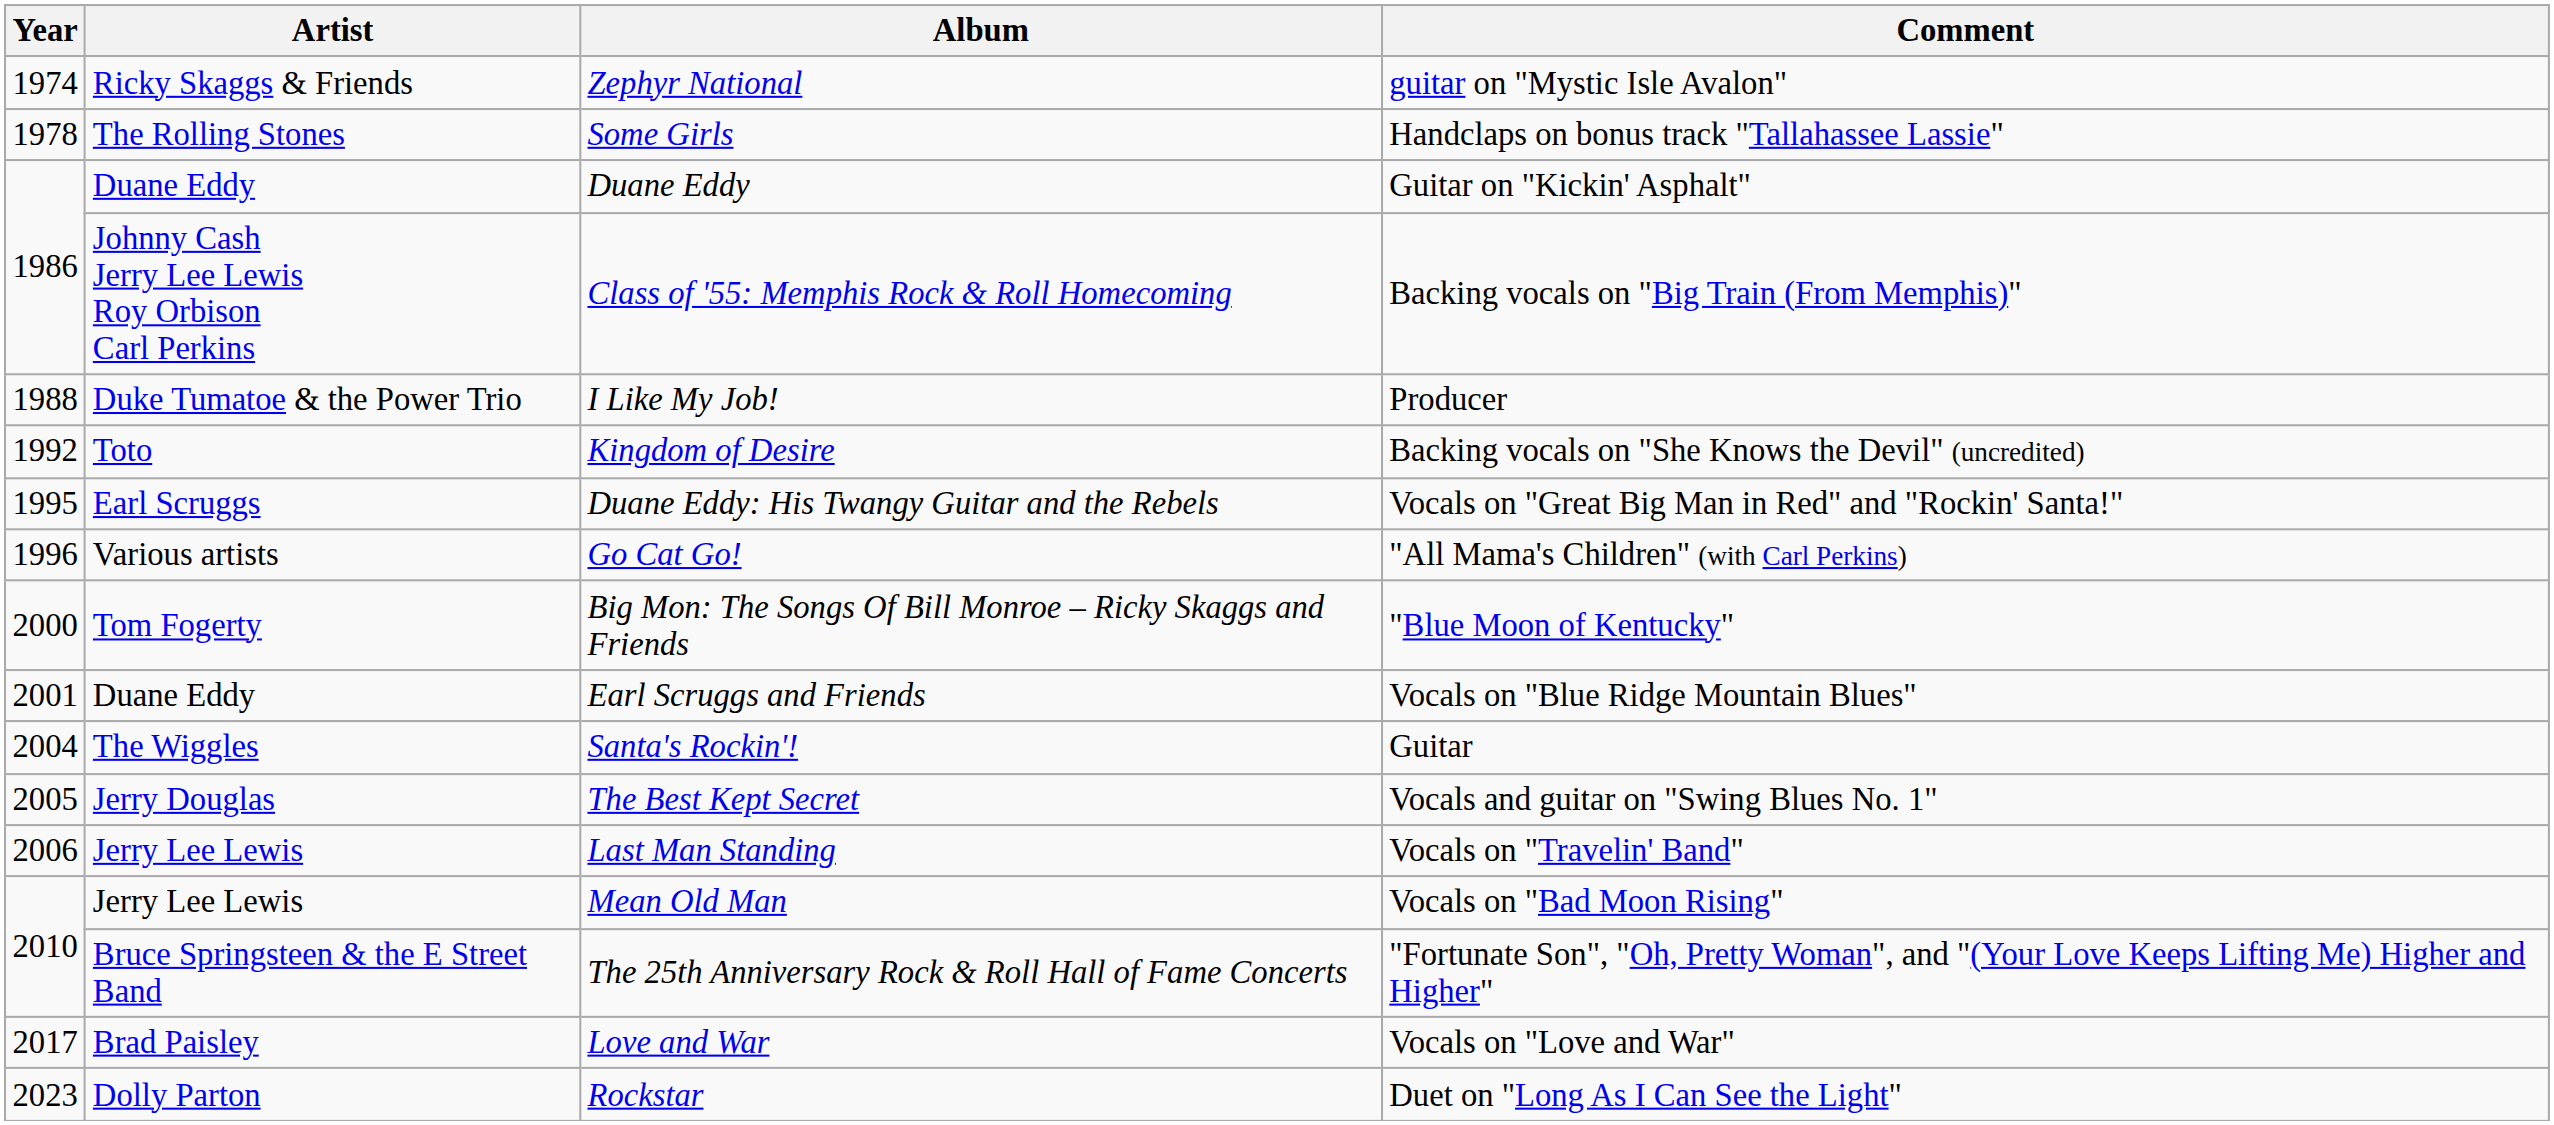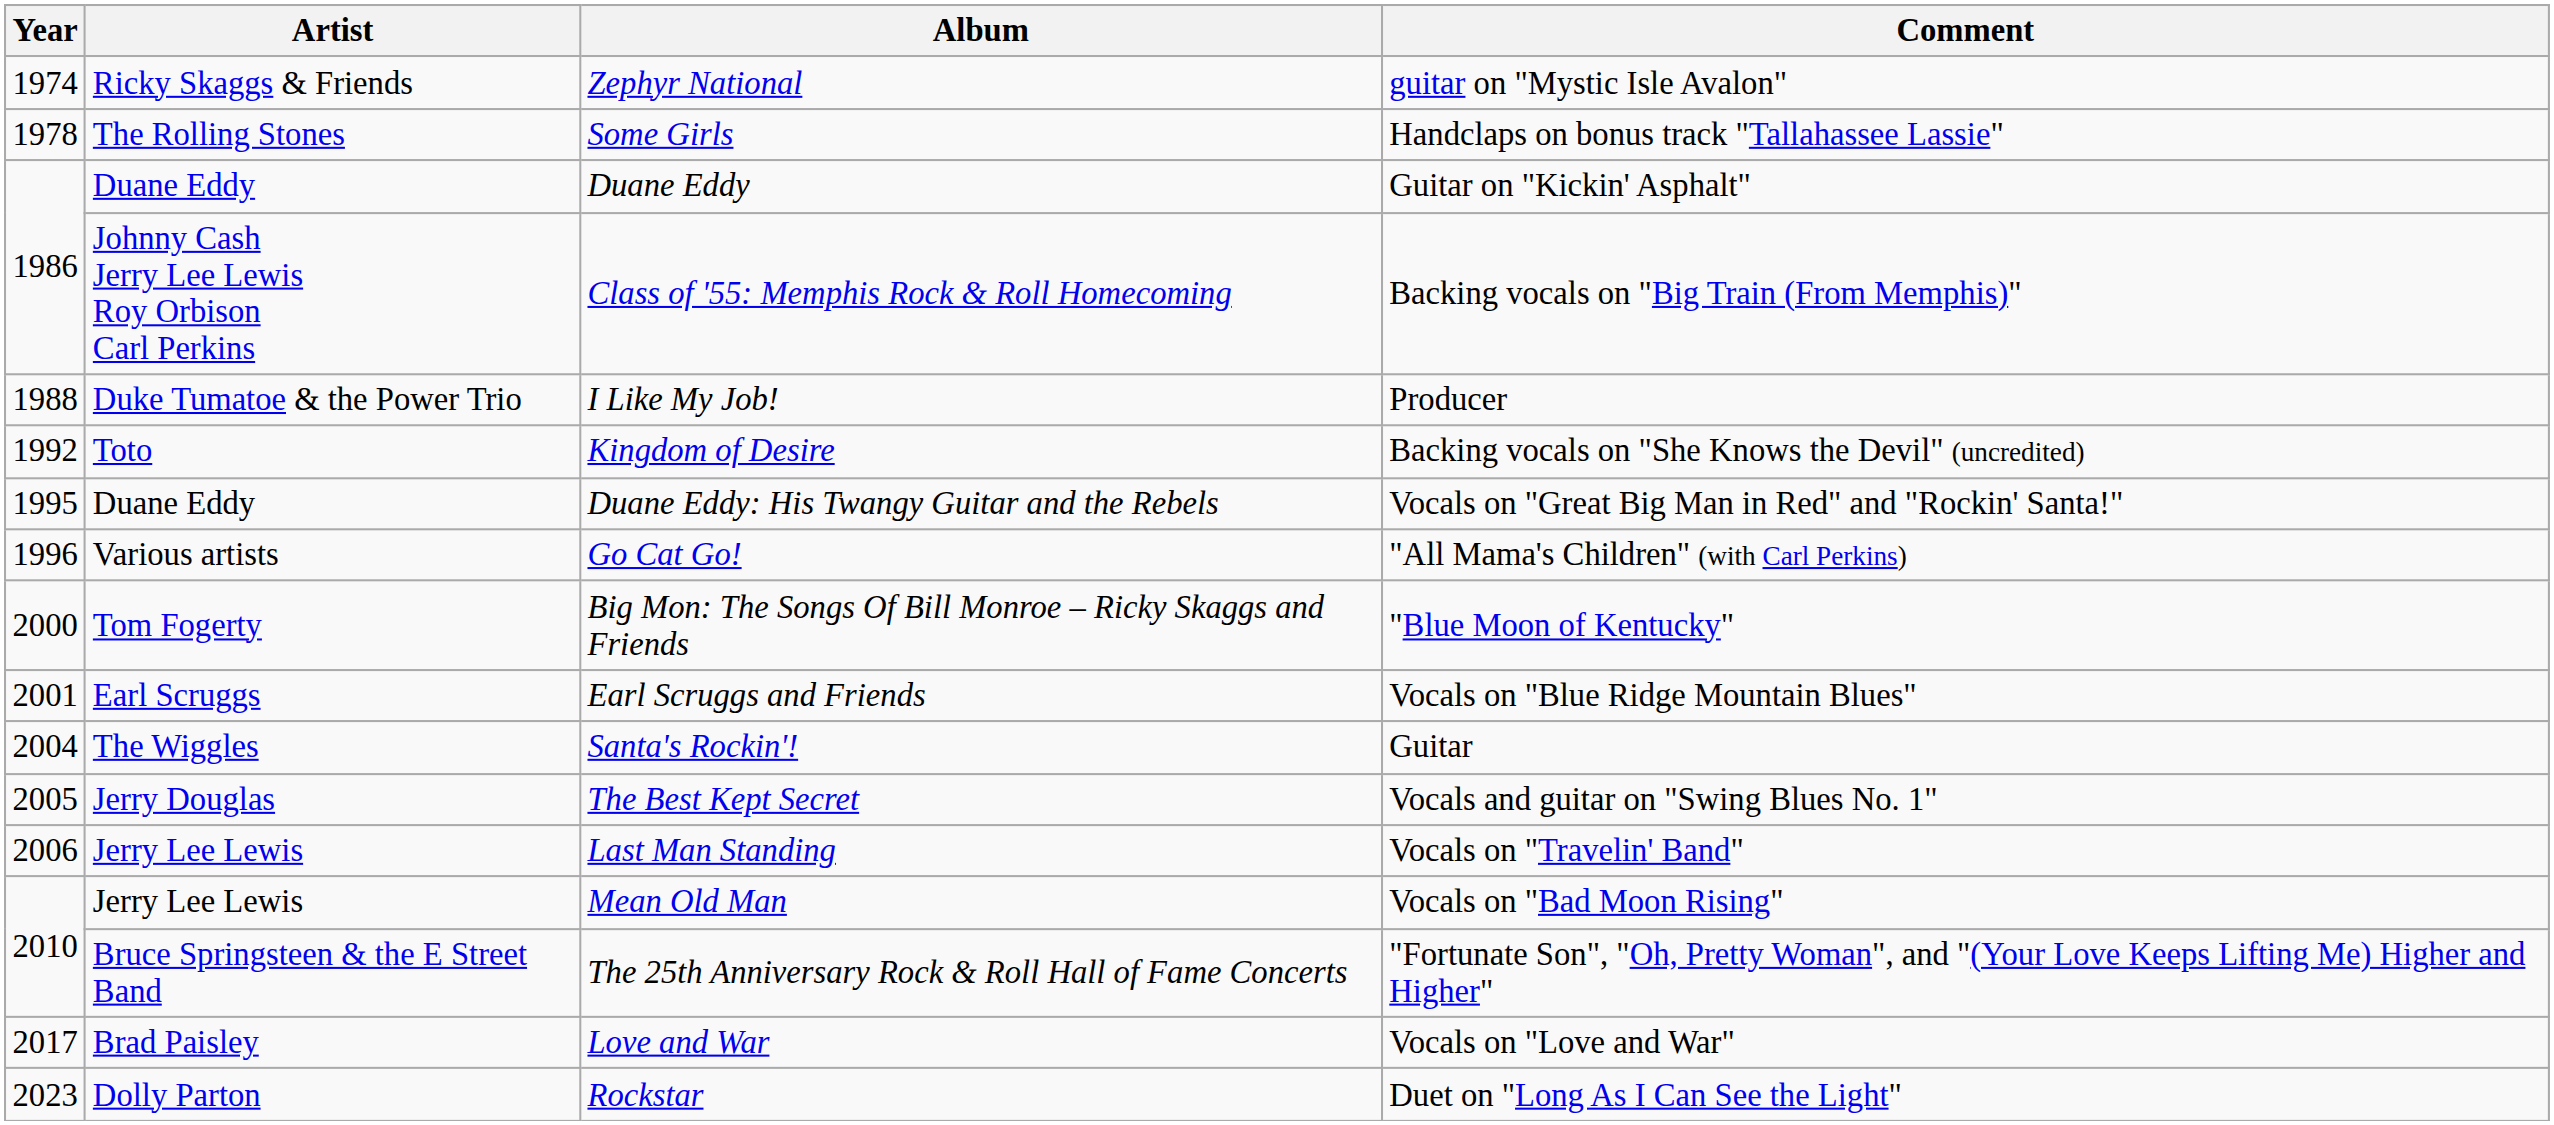Duane Eddy: His Twangy Guitar and the Rebels | Artist: Earl Scruggs -> Duane Eddy
Earl Scruggs and Friends | Artist: Duane Eddy -> Earl Scruggs
